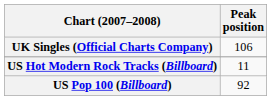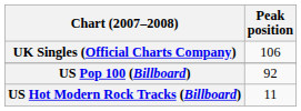rows swapped: US Hot Modern Rock Tracks (Billboard) <-> US Pop 100 (Billboard)
